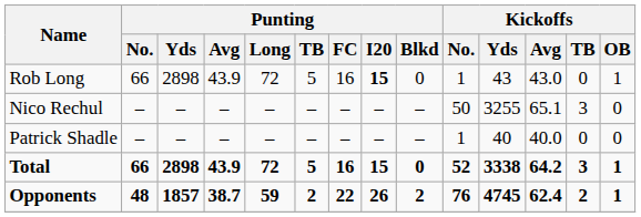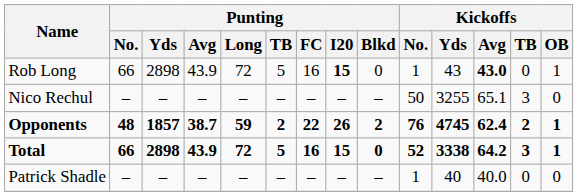Rob Long | Kickoffs / Avg: normal -> bold
rows swapped: Patrick Shadle <-> Opponents
